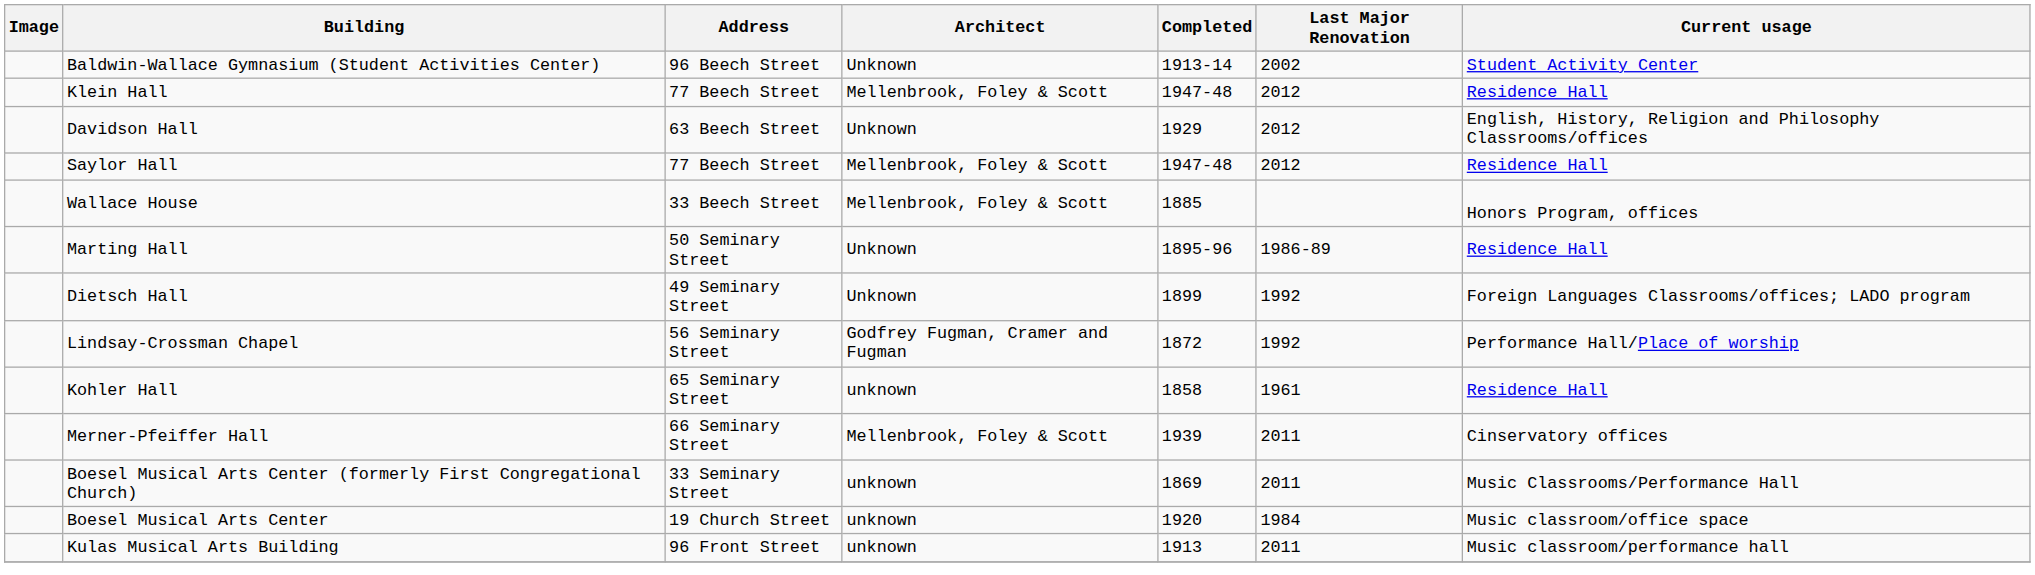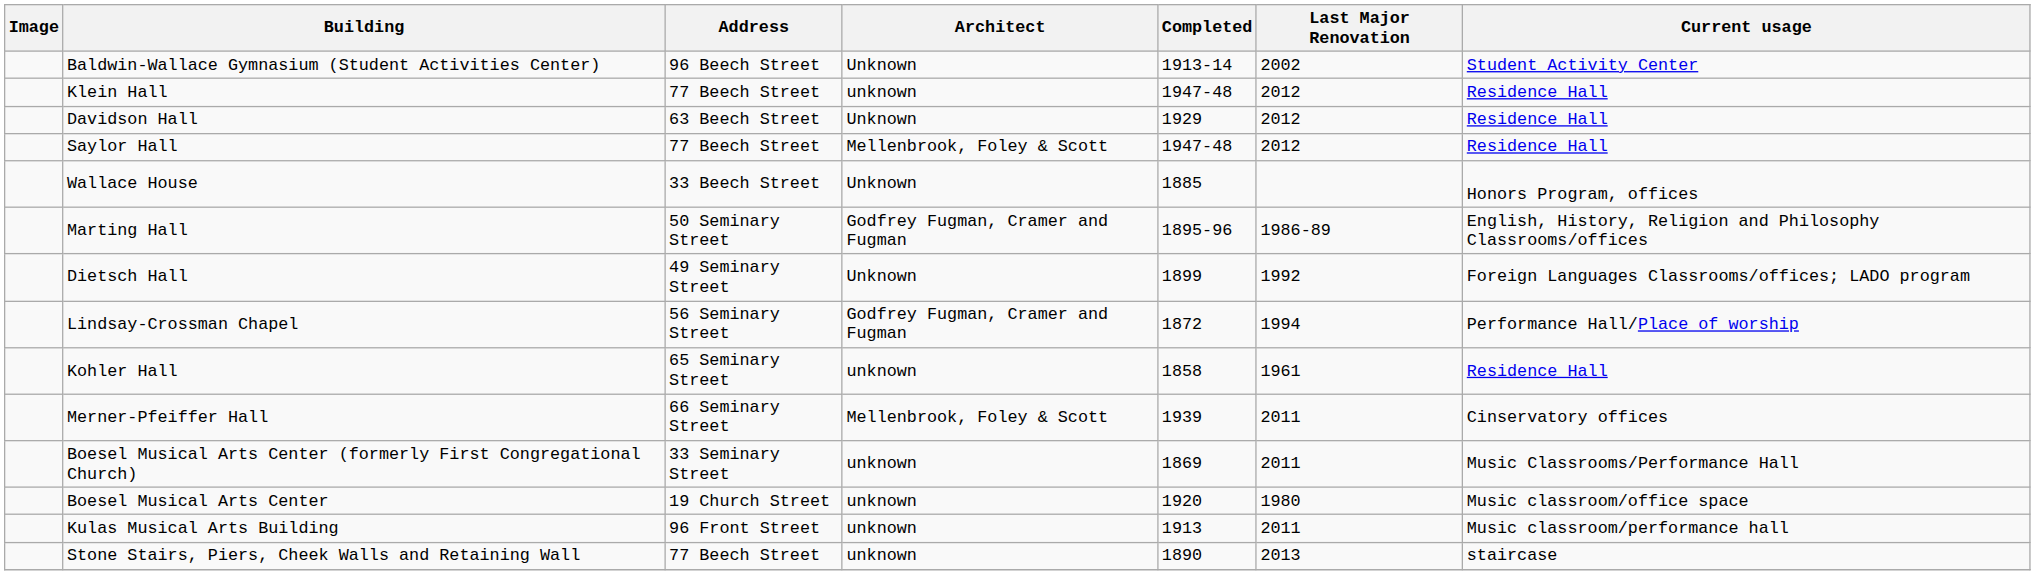Klein Hall | Architect: Mellenbrook, Foley & Scott -> unknown
Davidson Hall | Current usage: English, History, Religion and Philosophy Classrooms/offices -> Residence Hall
Wallace House | Architect: Mellenbrook, Foley & Scott -> Unknown
Marting Hall | Architect: Unknown -> Godfrey Fugman, Cramer and Fugman
Marting Hall | Current usage: Residence Hall -> English, History, Religion and Philosophy Classrooms/offices
Lindsay-Crossman Chapel | Last Major Renovation: 1992 -> 1994
Boesel Musical Arts Center | Last Major Renovation: 1984 -> 1980
+ row: Stone Stairs, Piers, Cheek Walls and Retaining Wall | 77 Beech Street | unknown | 1890 | 2013 | staircase
